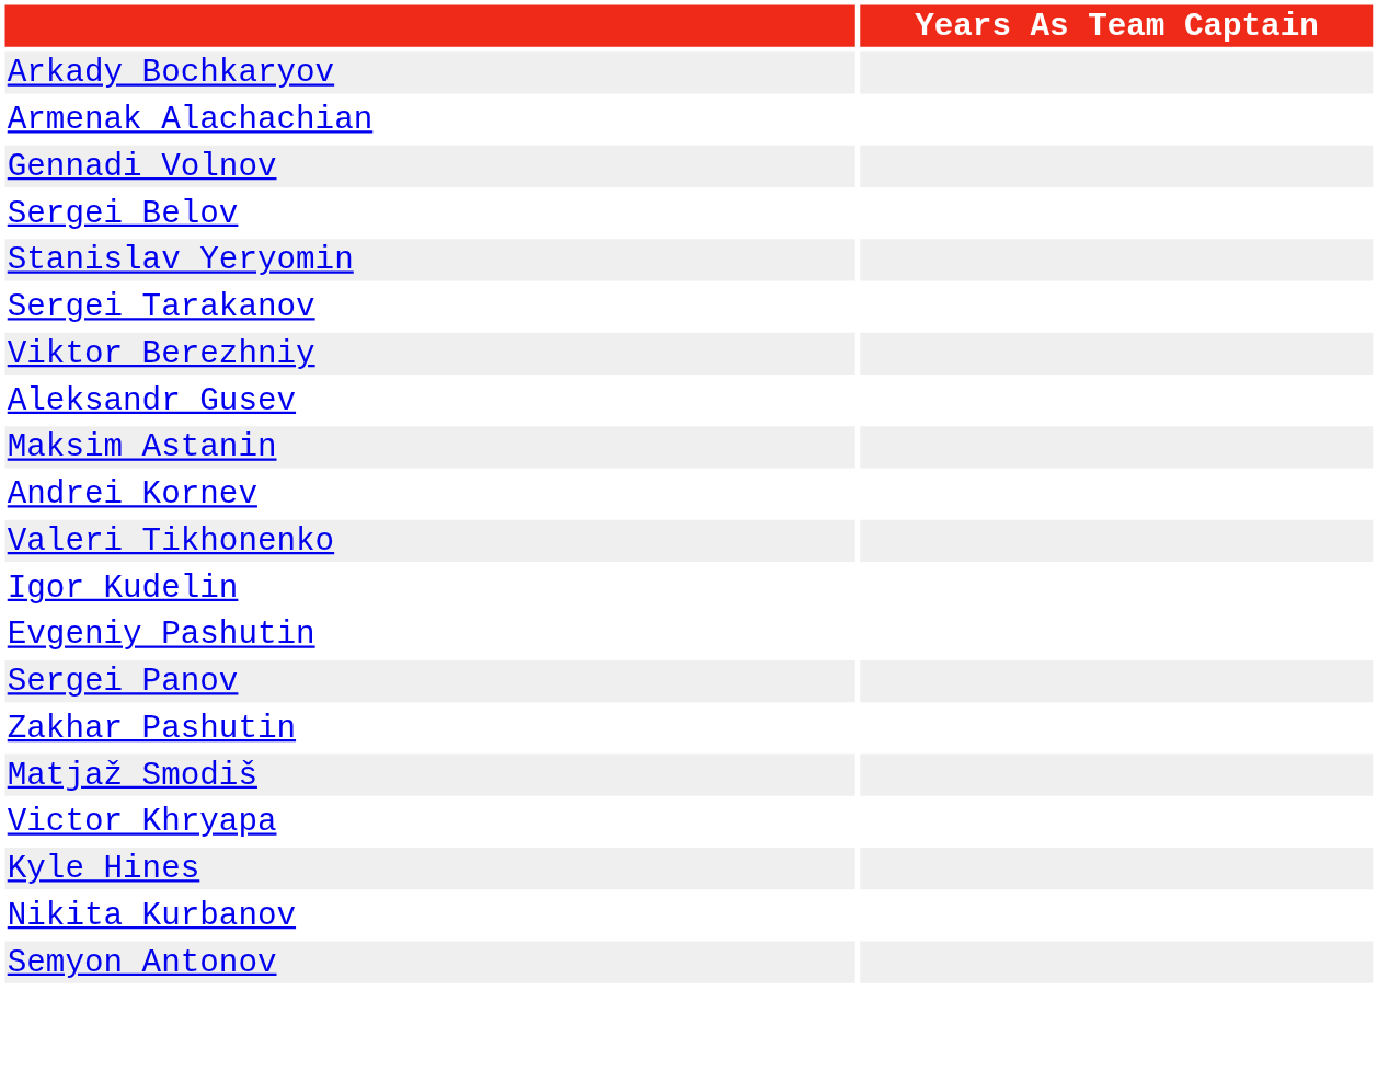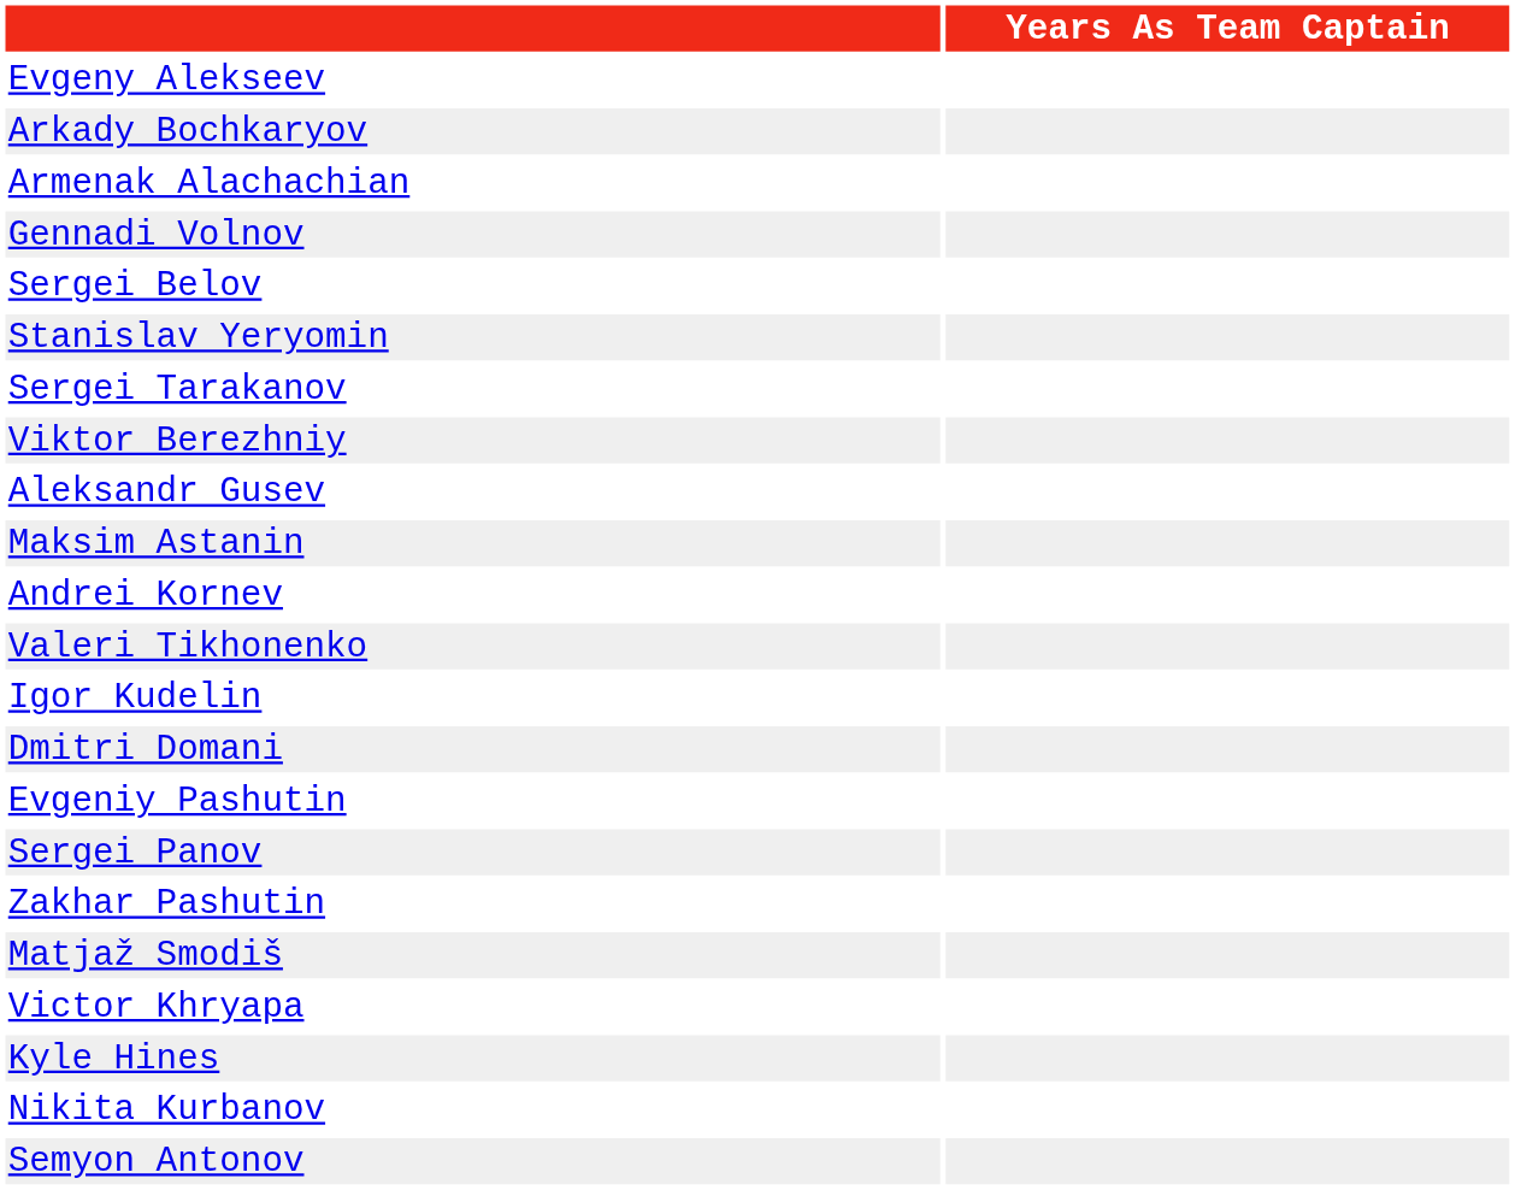+ row: Evgeny Alekseev
+ row: Dmitri Domani
